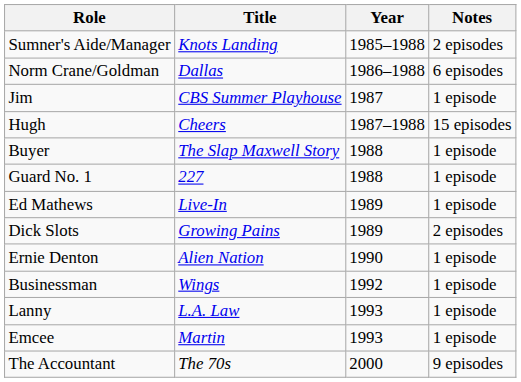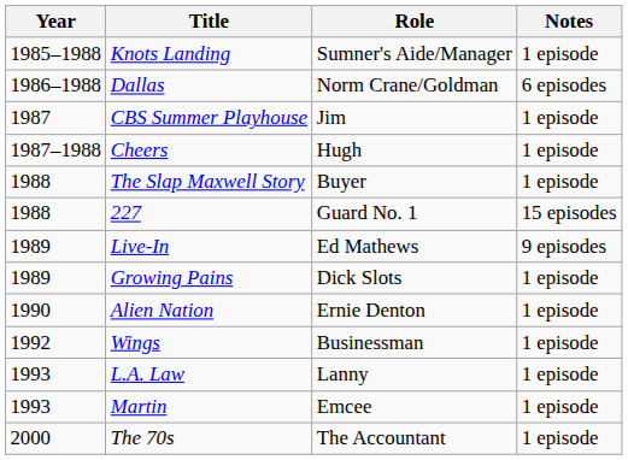columns swapped: Year <-> Role
Knots Landing | Notes: 2 episodes -> 1 episode
Cheers | Notes: 15 episodes -> 1 episode
227 | Notes: 1 episode -> 15 episodes
Live-In | Notes: 1 episode -> 9 episodes
Growing Pains | Notes: 2 episodes -> 1 episode
The 70s | Notes: 9 episodes -> 1 episode
